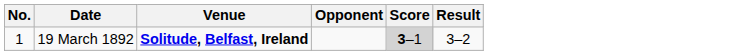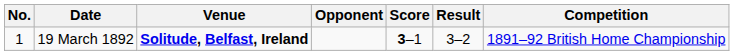+ column: Competition | 1891–92 British Home Championship
19 March 1892 | Score: lightgrey background -> no background
